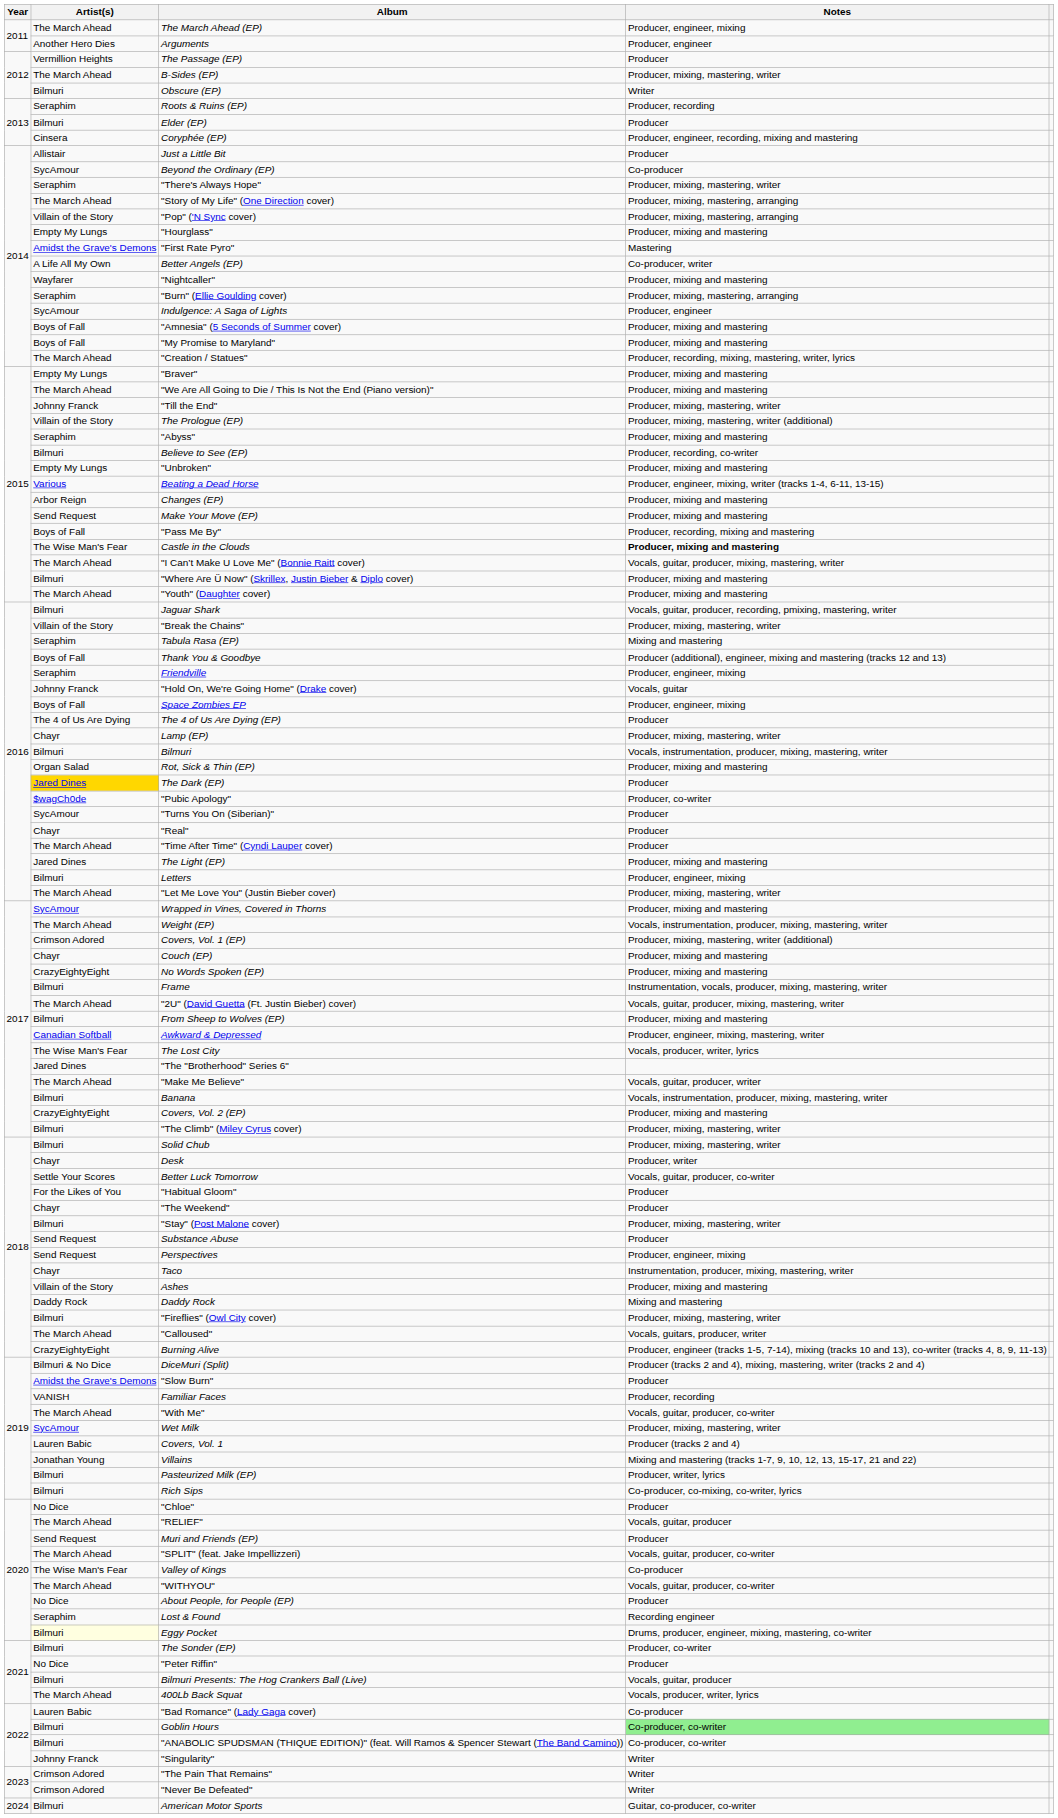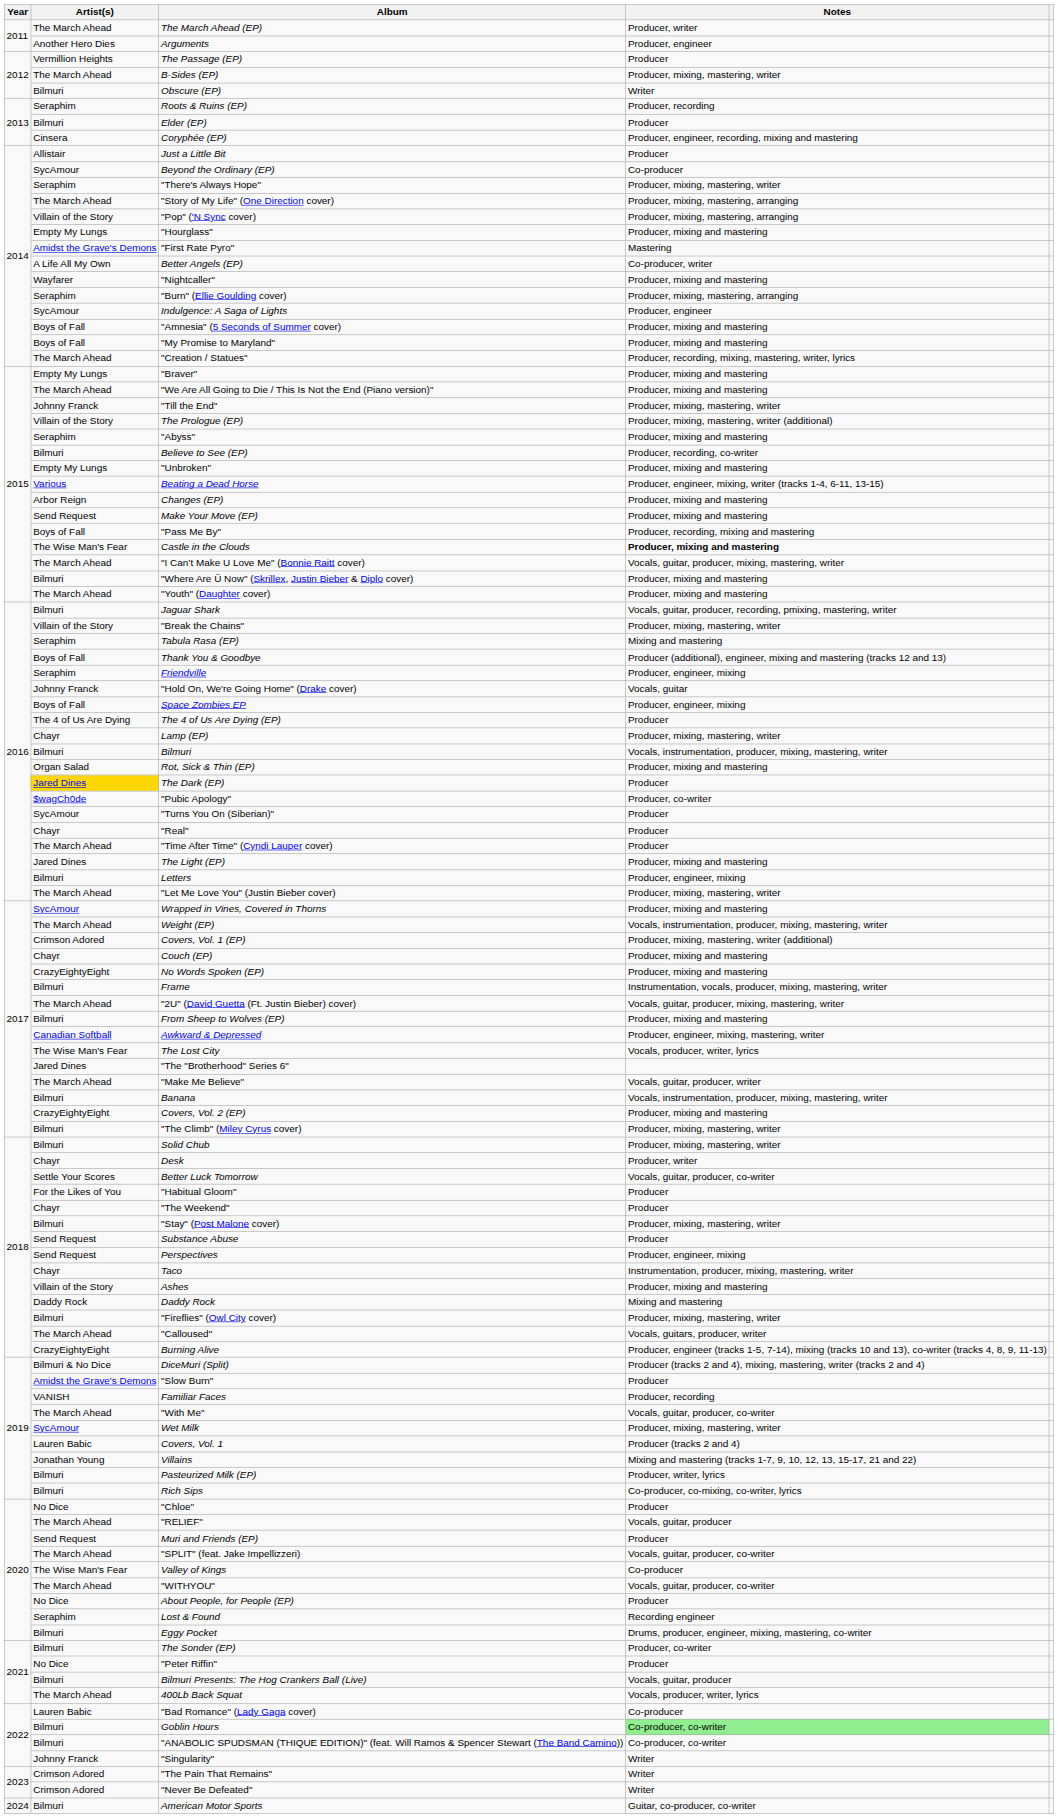The March Ahead (EP) | Notes: Producer, engineer, mixing -> Producer, writer
Eggy Pocket | Artist(s): lightyellow background -> no background
